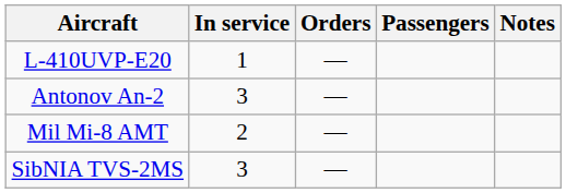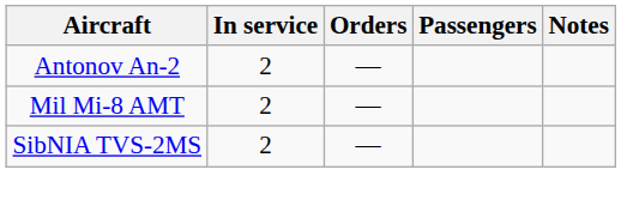- row: L-410UVP-E20 | 1 | —
Antonov An-2 | In service: 3 -> 2
SibNIA TVS-2MS | In service: 3 -> 2
